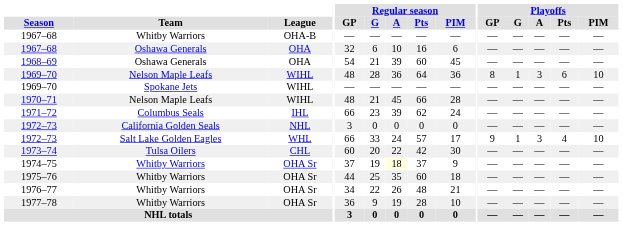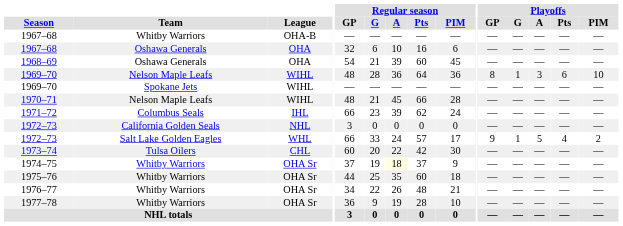1972–73 / Salt Lake Golden Eagles | Playoffs / A: 3 -> 5
1972–73 / Salt Lake Golden Eagles | Playoffs / PIM: 10 -> 2
